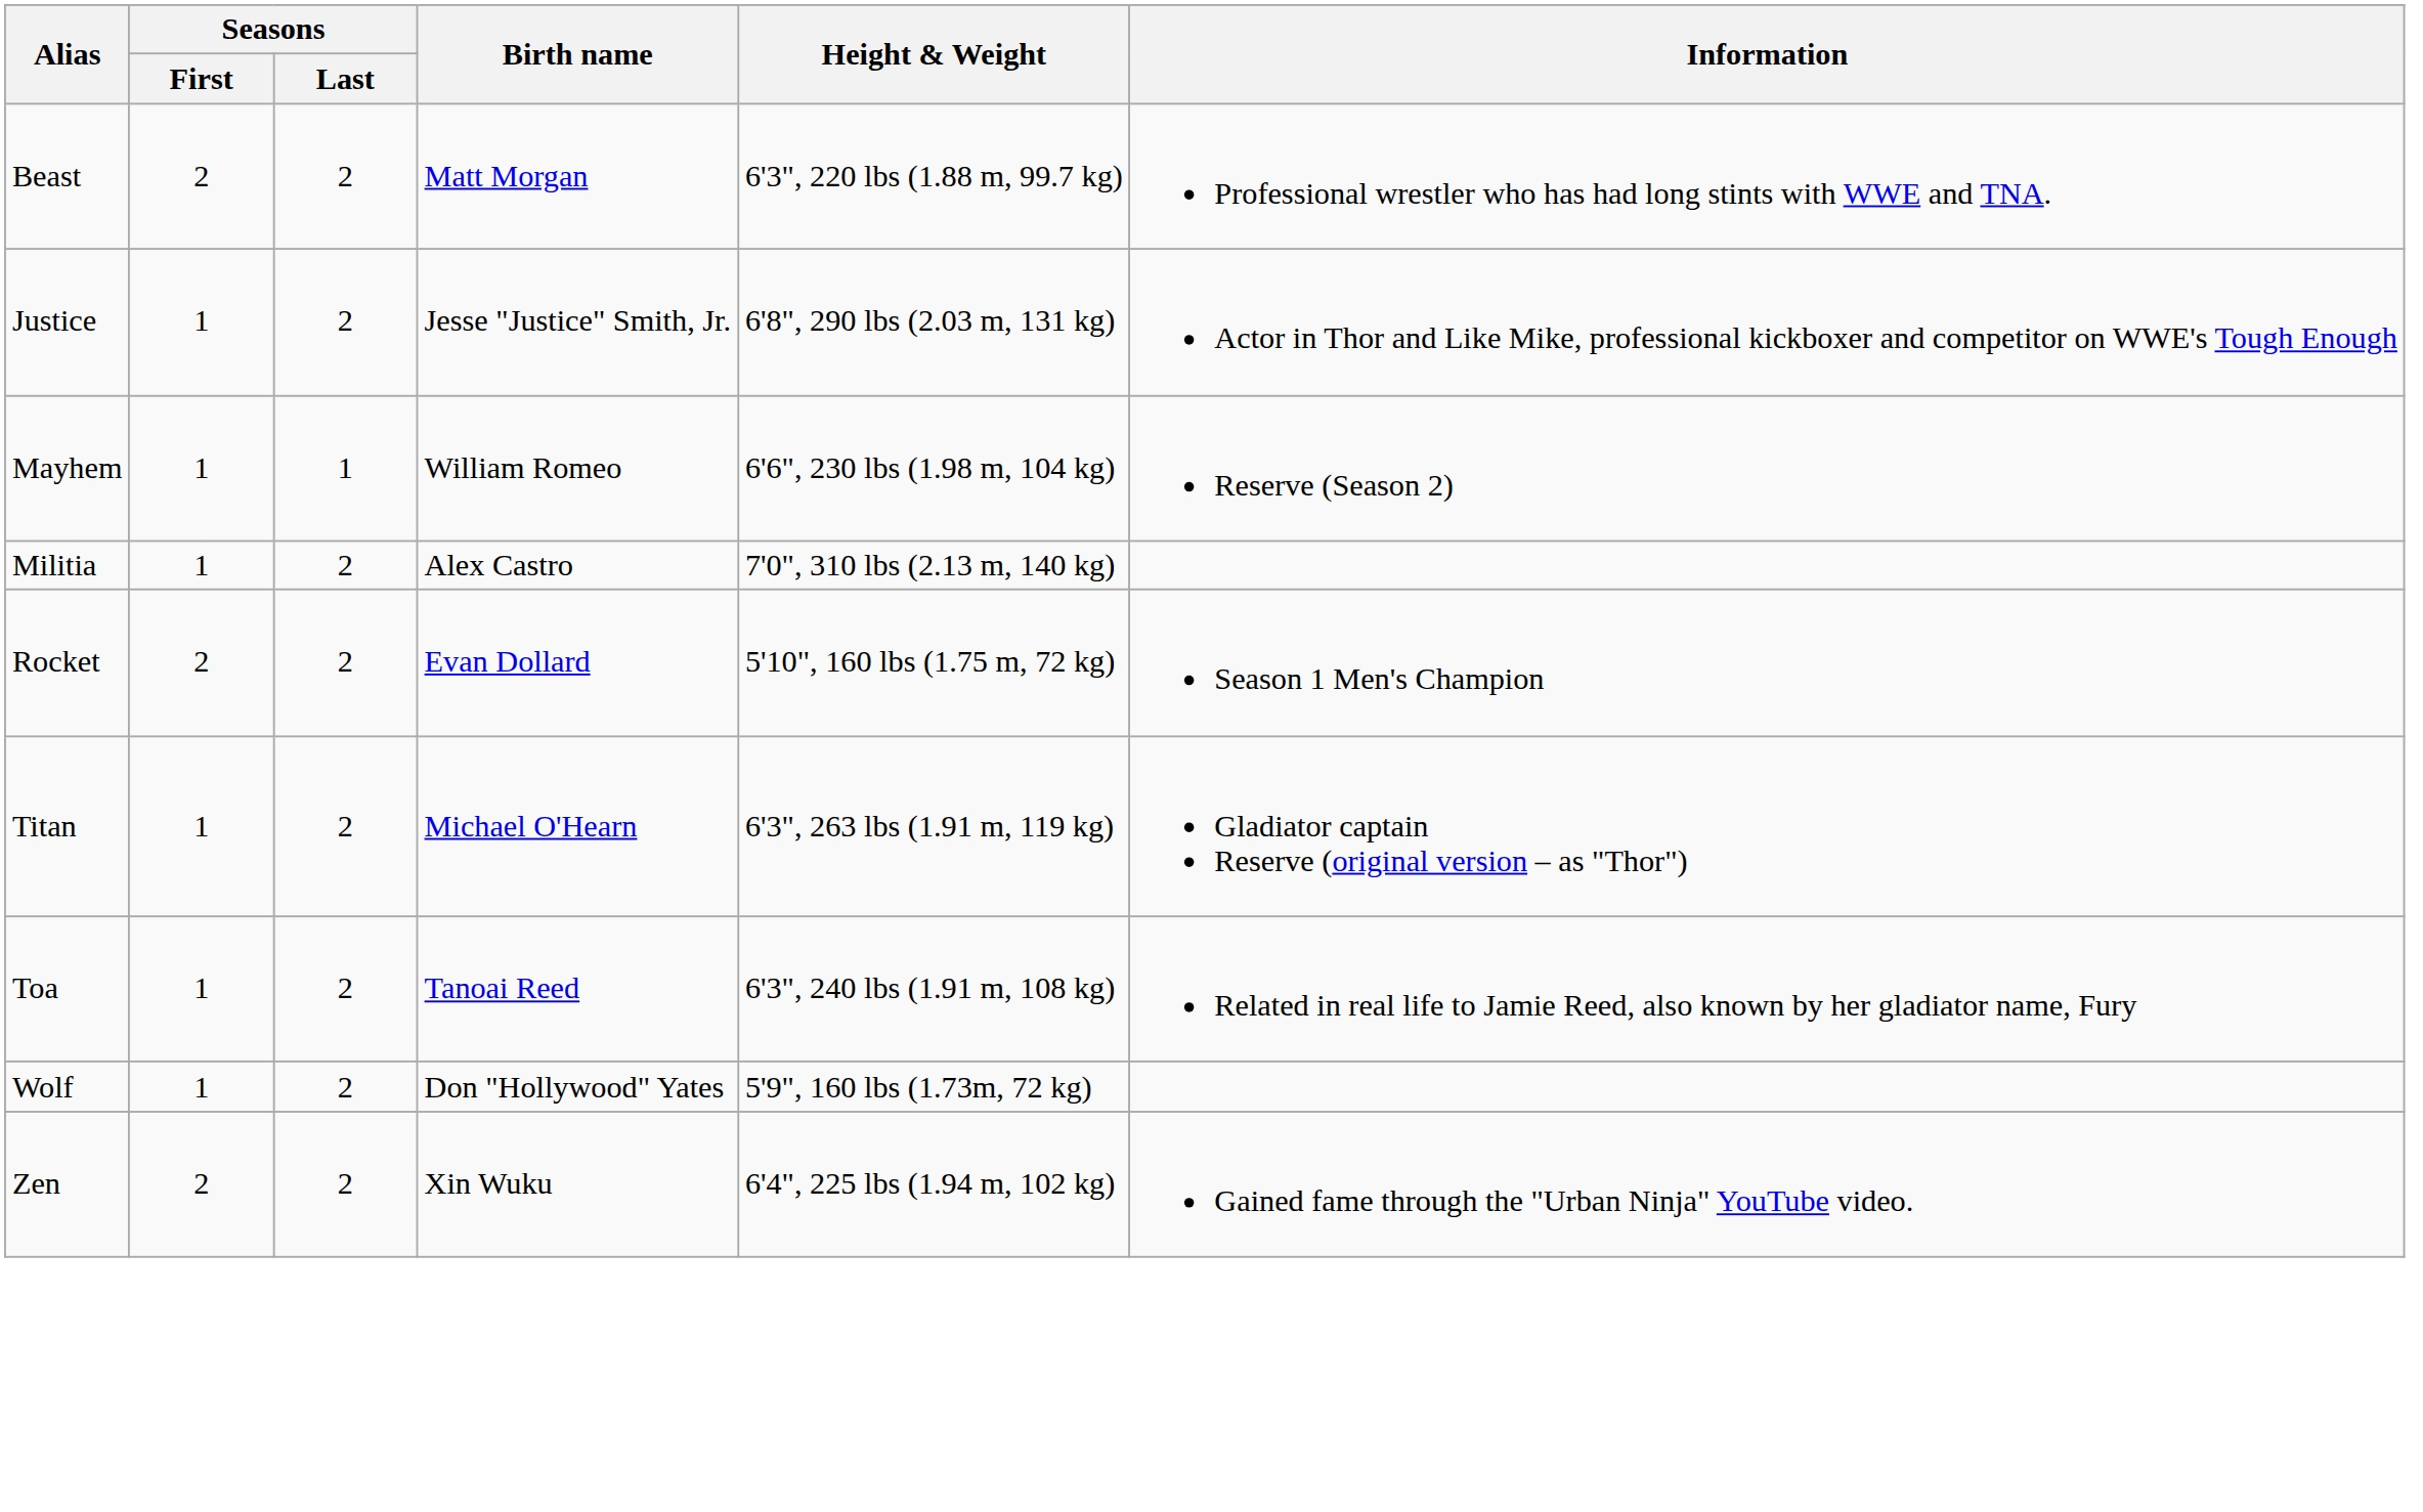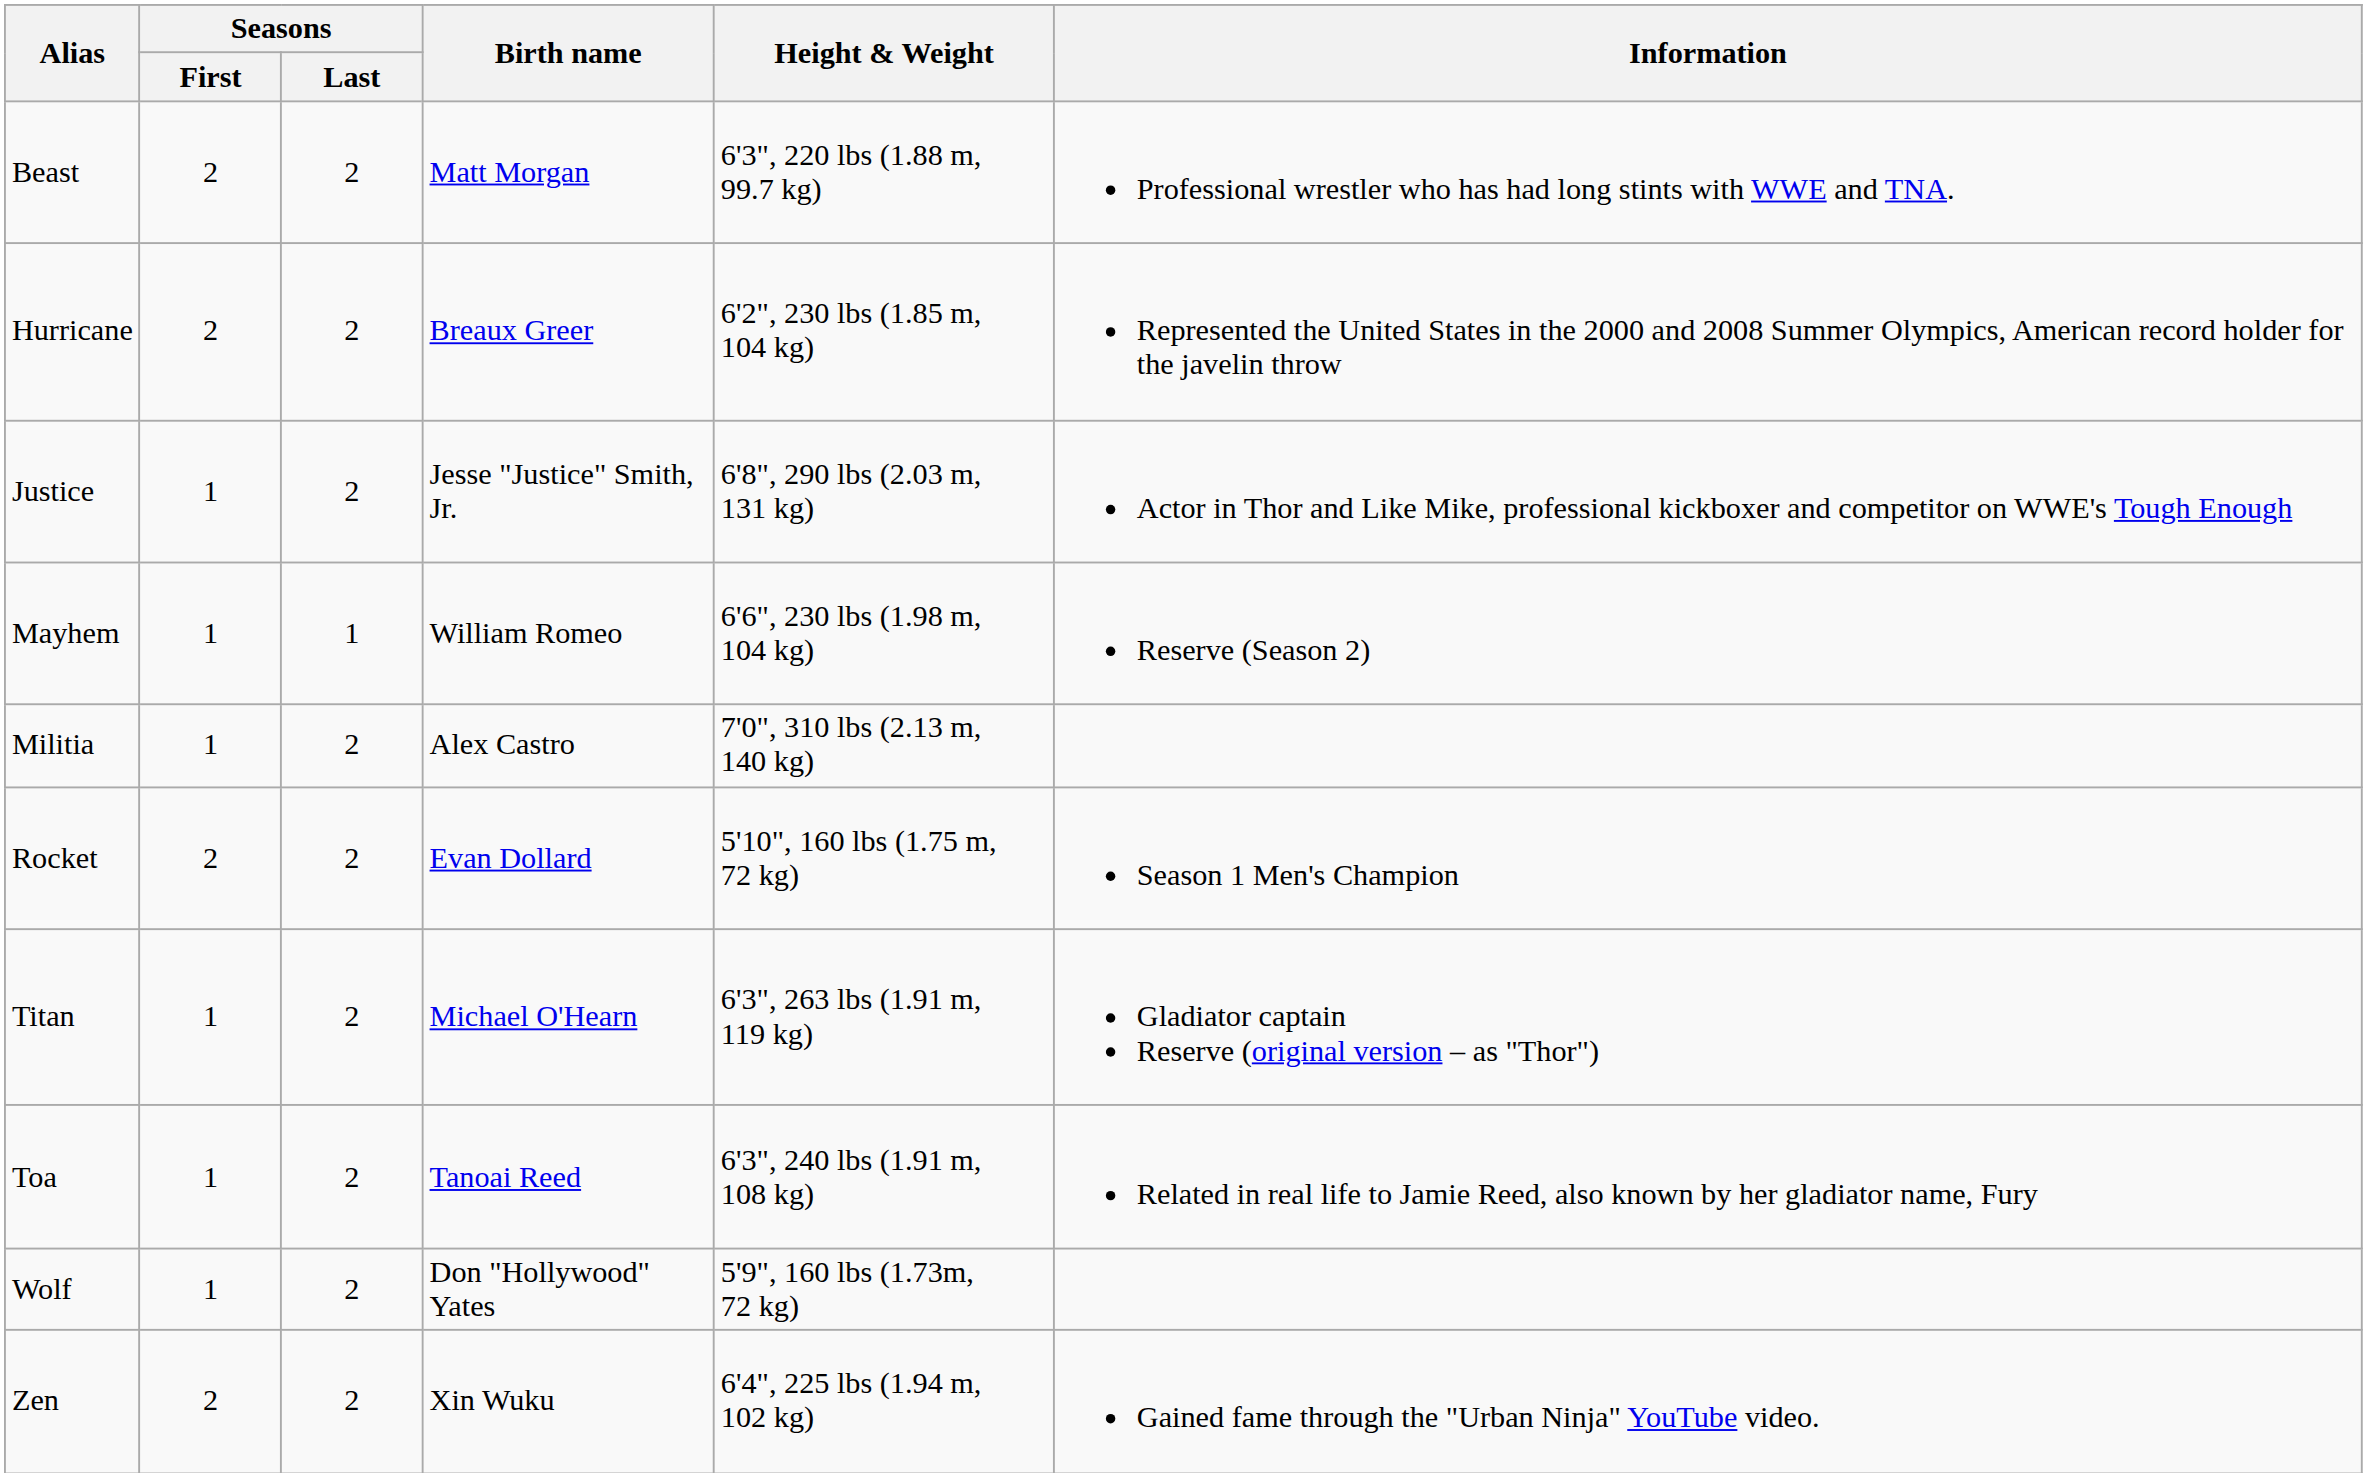+ row: Hurricane | 2 | 2 | Breaux Greer | 6'2", 230 lbs (1.85 m, 104 kg) | Represented the United States in the 2000 and 2008 Summer Olympics, American record holder for the javelin throw
